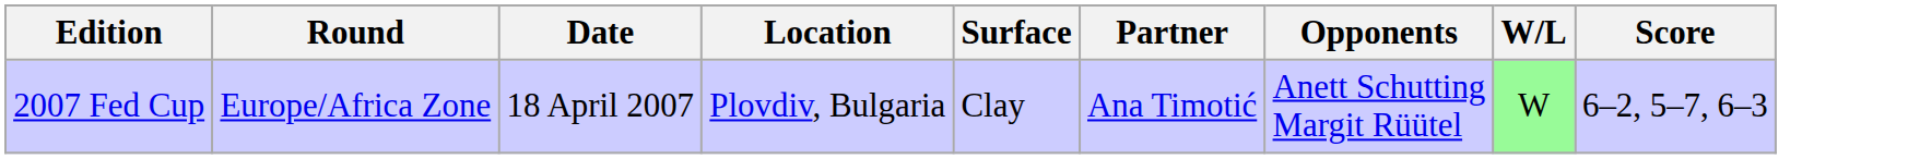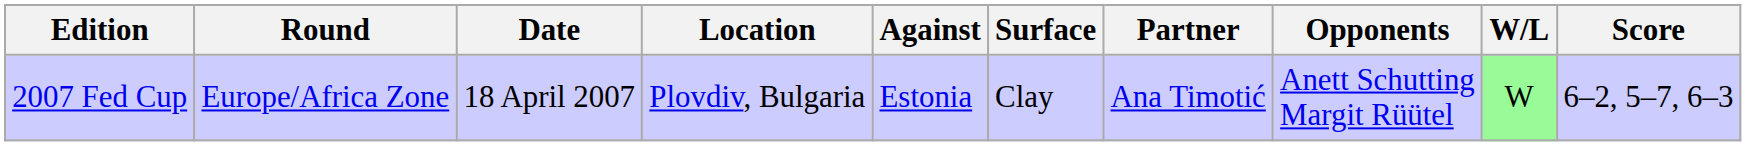+ column: Against | Estonia
